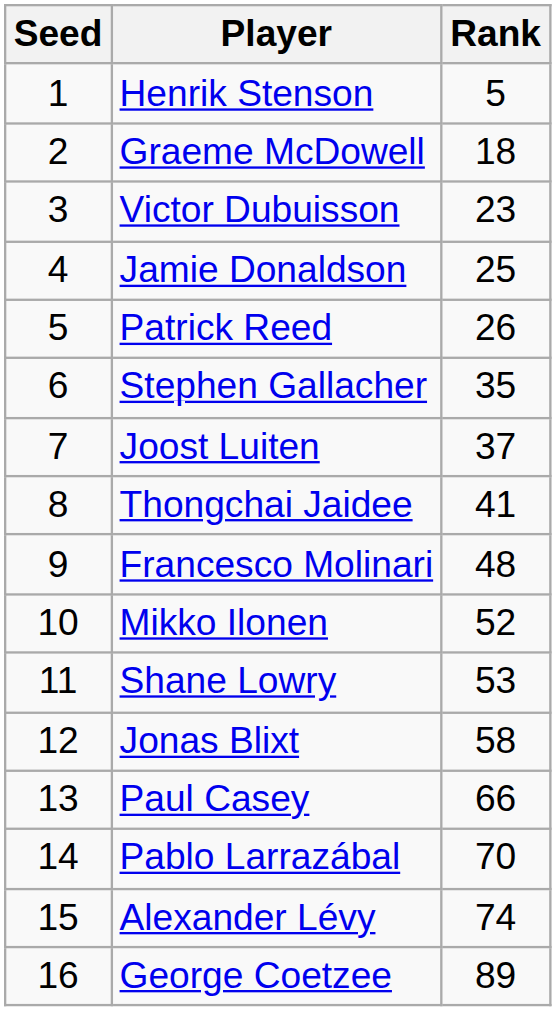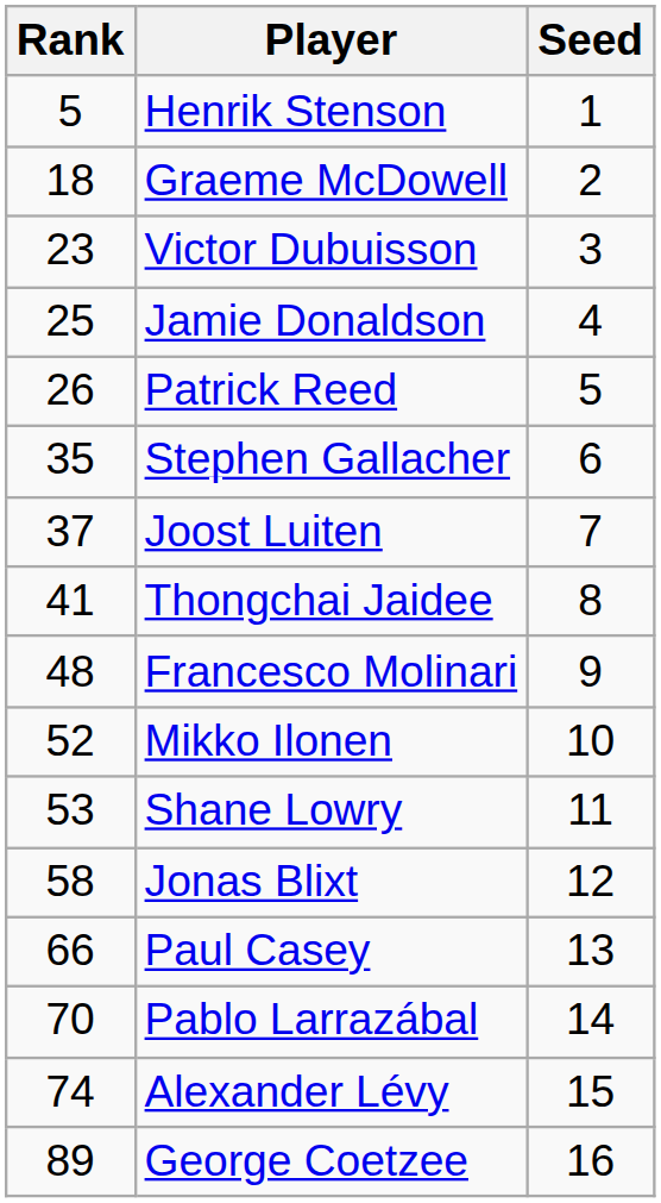columns swapped: Seed <-> Rank
